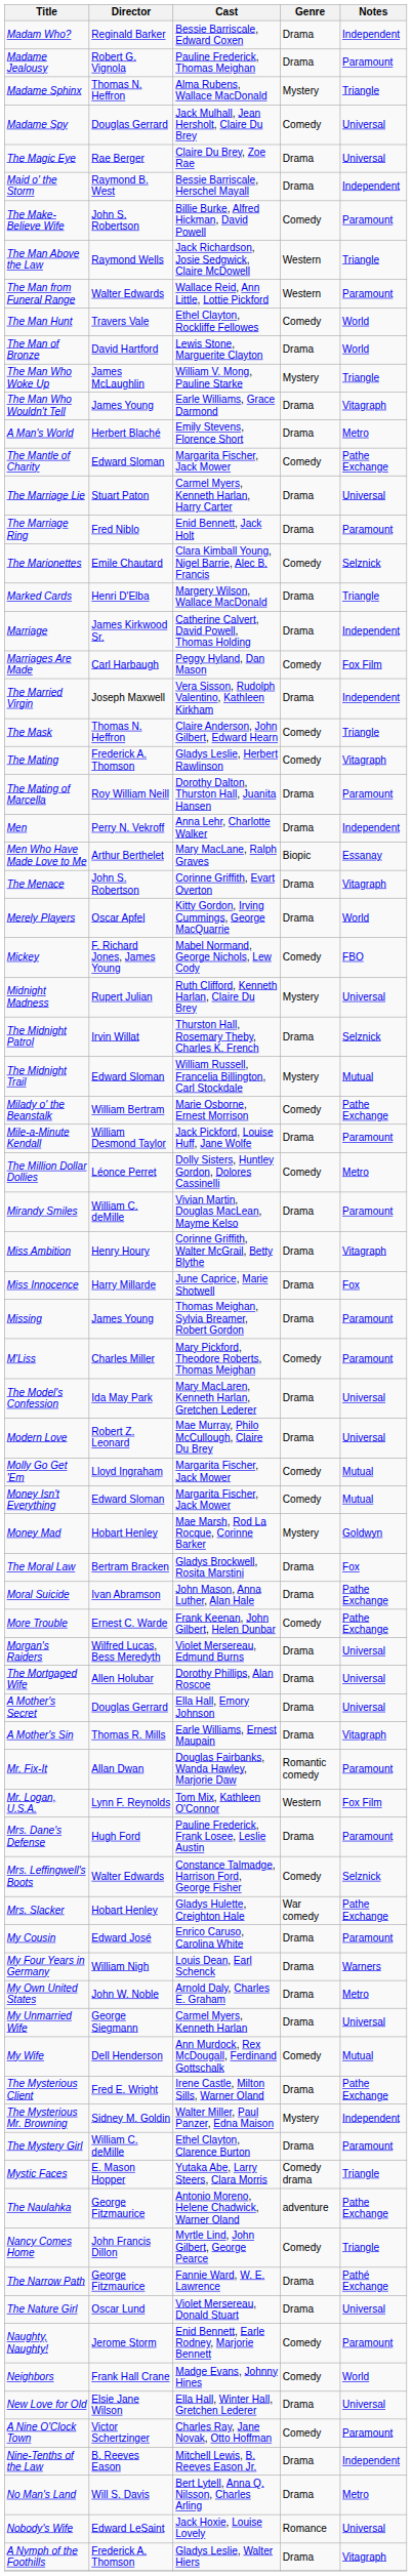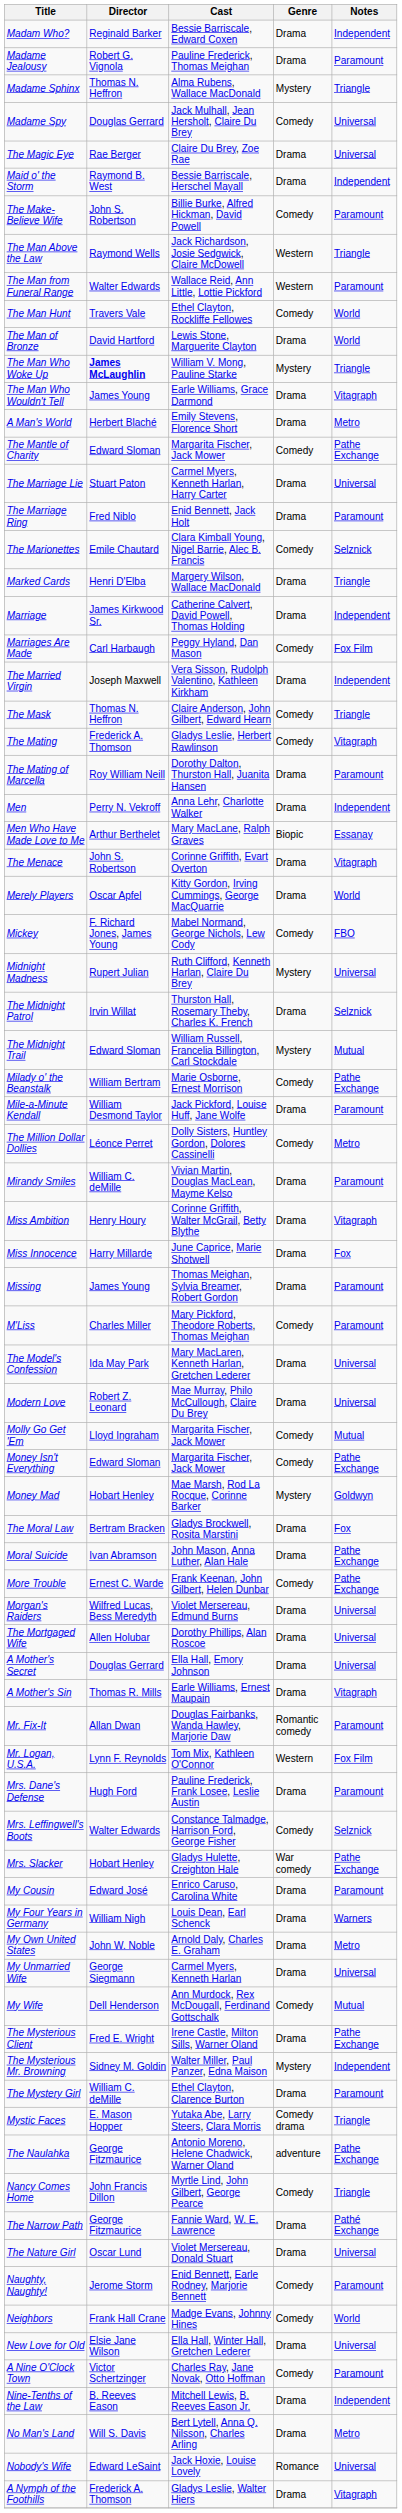The Man Who Woke Up | Director: normal -> bold
Money Isn't Everything | Notes: Mutual -> Pathe Exchange
